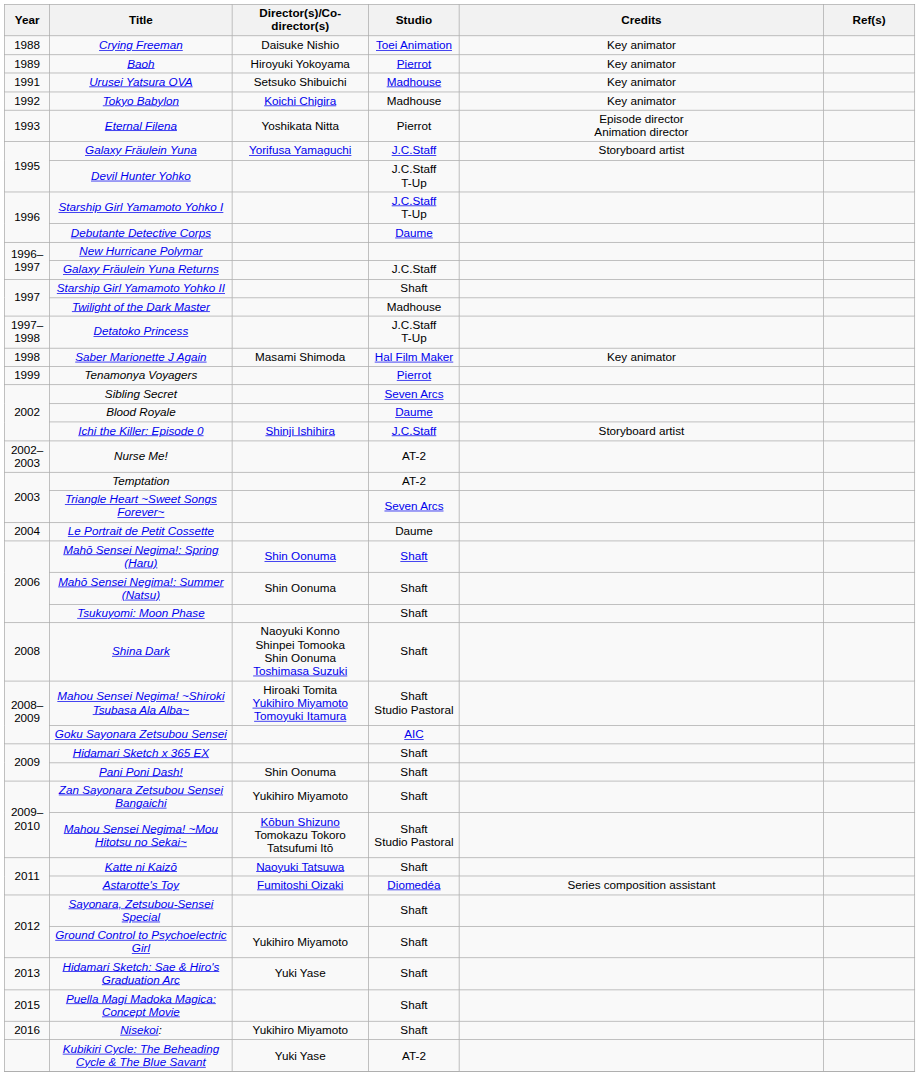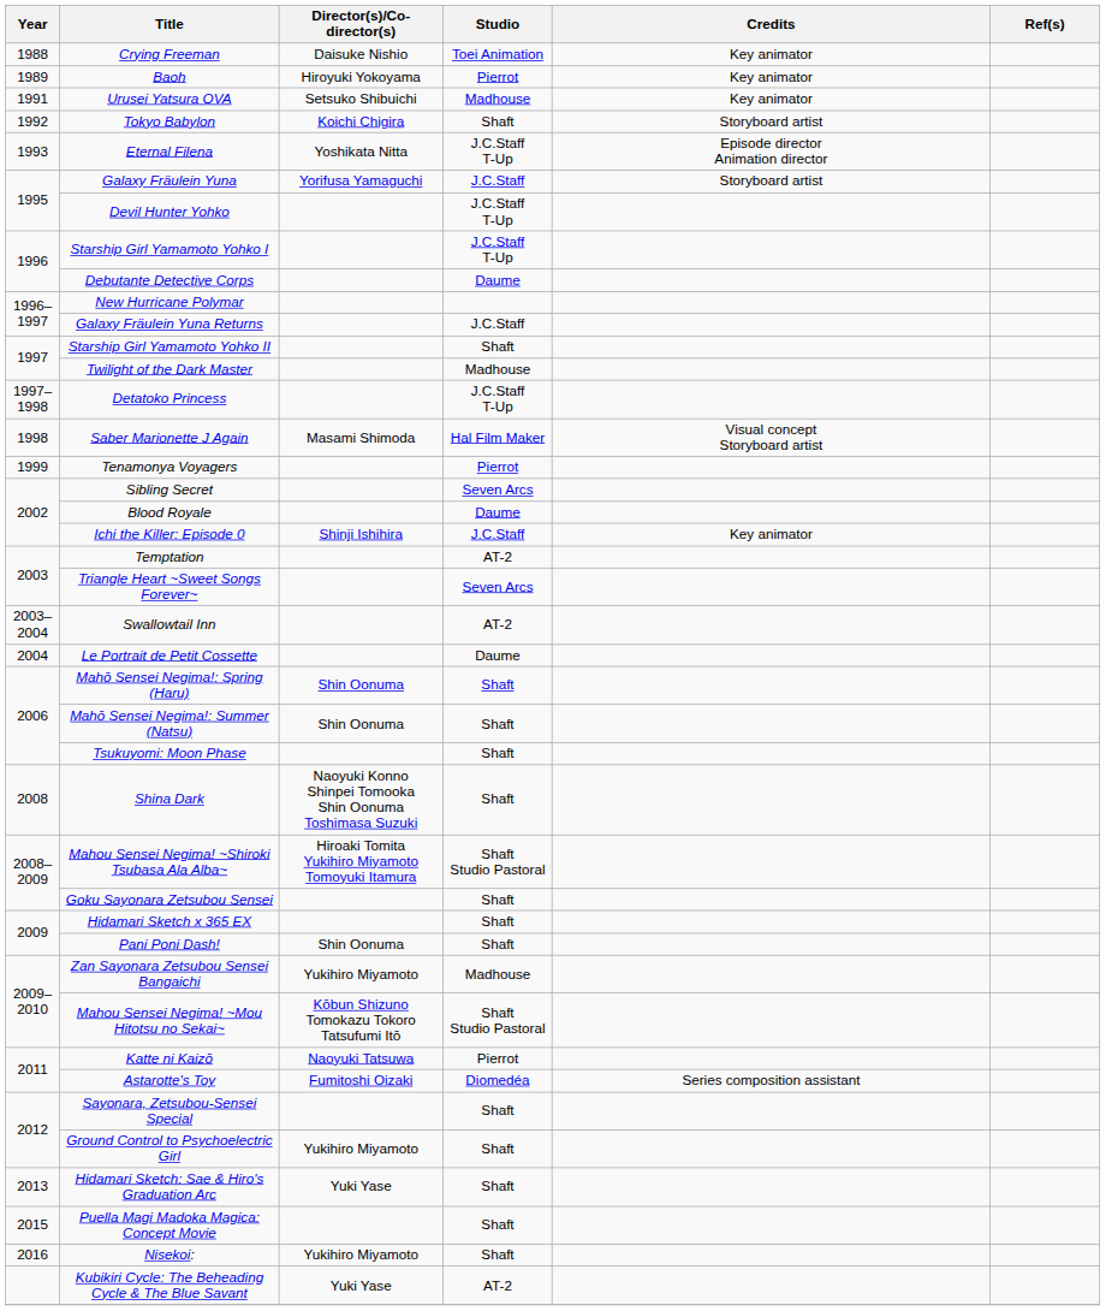Tokyo Babylon | Studio: Madhouse -> Shaft
Tokyo Babylon | Credits: Key animator -> Storyboard artist
Eternal Filena | Studio: Pierrot -> J.C.Staff T-Up
Saber Marionette J Again | Credits: Key animator -> Visual concept Storyboard artist
Ichi the Killer: Episode 0 | Credits: Storyboard artist -> Key animator
- row: 2002–2003 | Nurse Me! | AT-2
+ row: 2003–2004 | Swallowtail Inn | AT-2
Goku Sayonara Zetsubou Sensei | Studio: AIC -> Shaft
Zan Sayonara Zetsubou Sensei Bangaichi | Studio: Shaft -> Madhouse
Katte ni Kaizō | Studio: Shaft -> Pierrot
